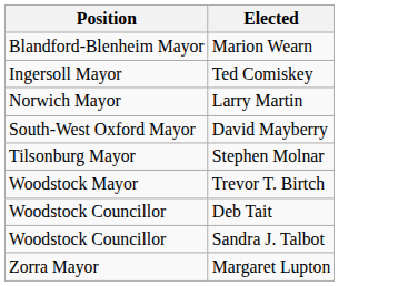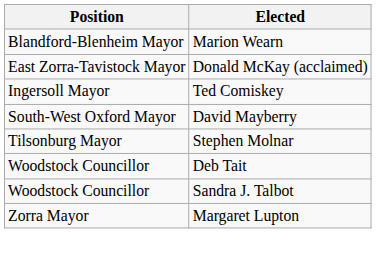+ row: East Zorra-Tavistock Mayor | Donald McKay (acclaimed)
- row: Norwich Mayor | Larry Martin
- row: Woodstock Mayor | Trevor T. Birtch
